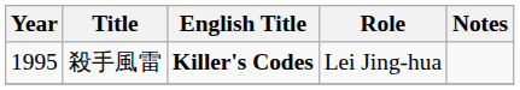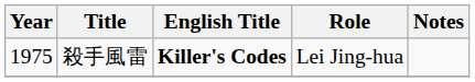殺手風雷 | Year: 1995 -> 1975
